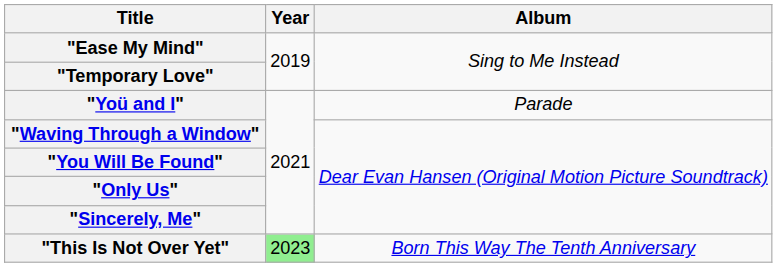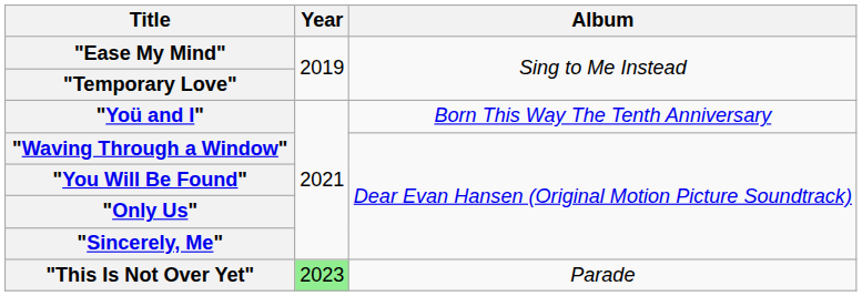"Yoü and I" | Album: Parade -> Born This Way The Tenth Anniversary
"This Is Not Over Yet" | Album: Born This Way The Tenth Anniversary -> Parade
